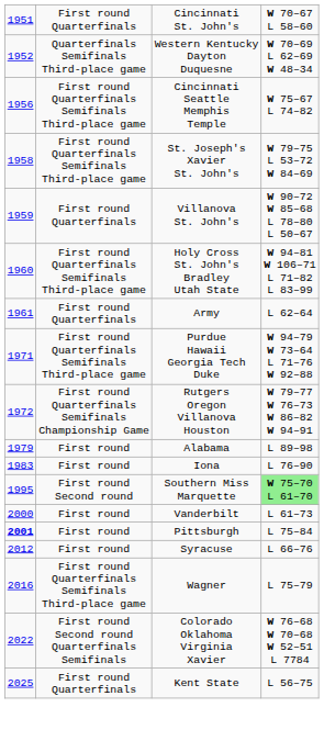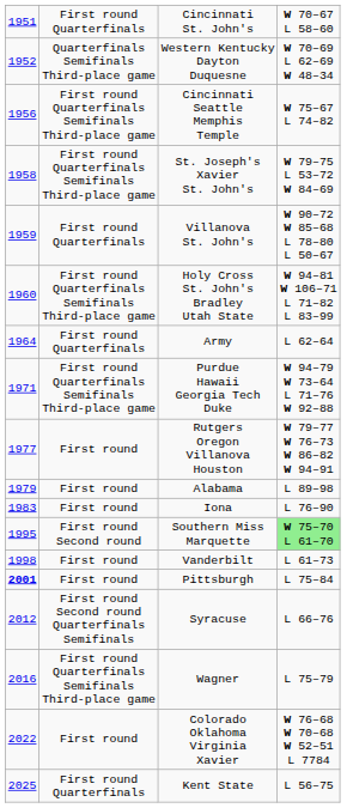Army | column 1: 1961 -> 1964
Rutgers Oregon Villanova Houston | column 1: 1972 -> 1977
Rutgers Oregon Villanova Houston | column 2: First round Quarterfinals Semifinals Championship Game -> First round
Vanderbilt | column 1: 2000 -> 1998
Syracuse | column 2: First round -> First round Second round Quarterfinals Semifinals
Colorado Oklahoma Virginia Xavier | column 2: First round Second round Quarterfinals Semifinals -> First round
